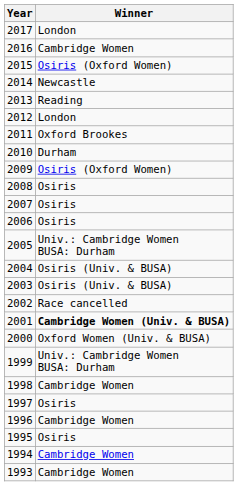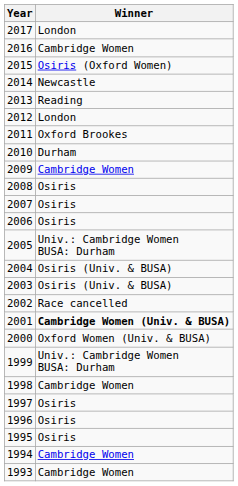2009 | Winner: Osiris (Oxford Women) -> Cambridge Women
1996 | Winner: Cambridge Women -> Osiris
